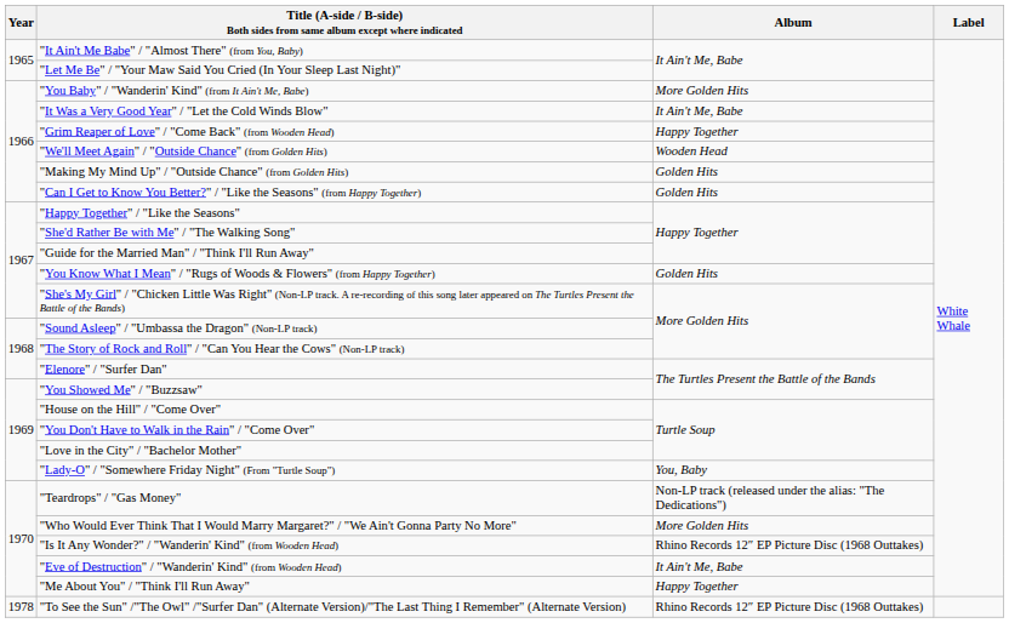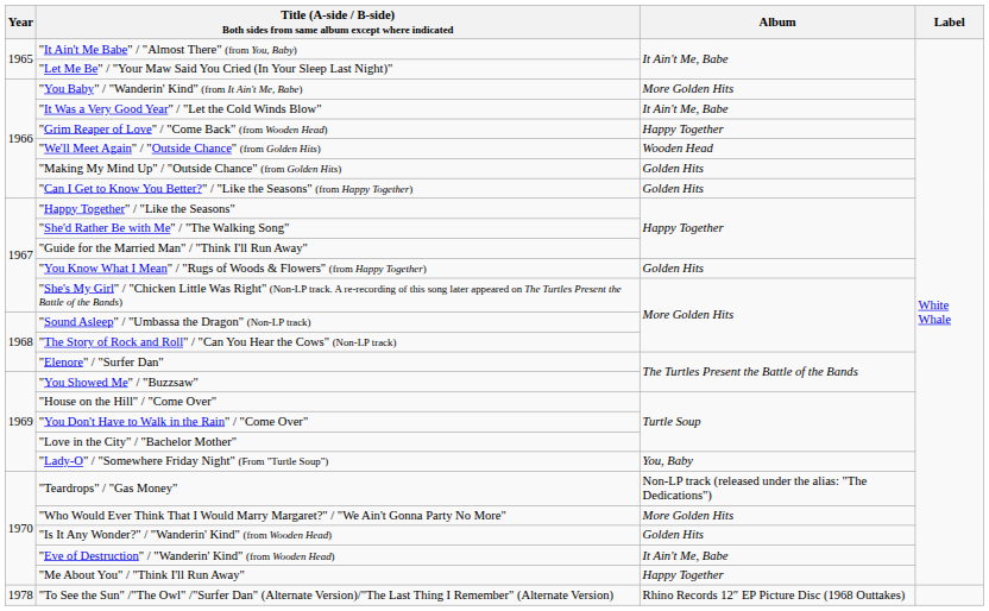"Is It Any Wonder?" / "Wanderin' Kind" (from Wooden Head) | Album: Rhino Records 12″ EP Picture Disc (1968 Outtakes) -> Golden Hits
